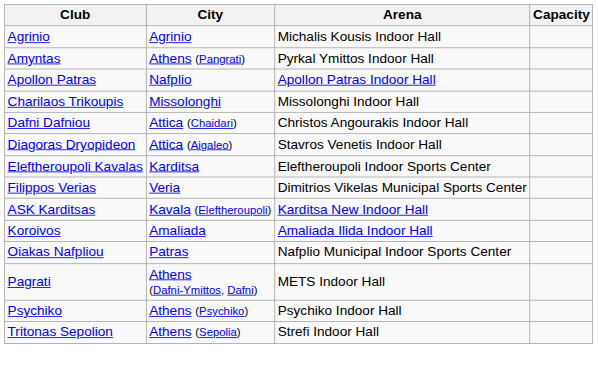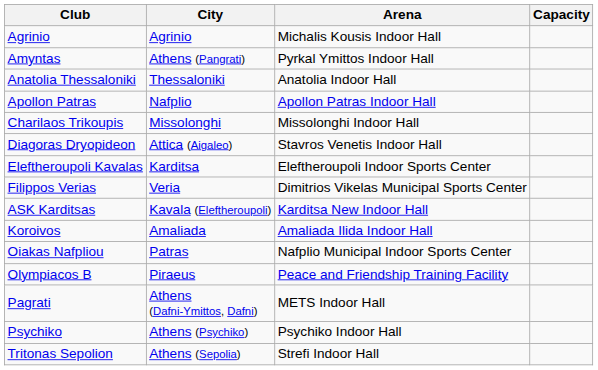+ row: Anatolia Thessaloniki | Thessaloniki | Anatolia Indoor Hall
- row: Dafni Dafniou | Attica (Chaidari) | Christos Angourakis Indoor Hall
+ row: Olympiacos B | Piraeus | Peace and Friendship Training Facility
